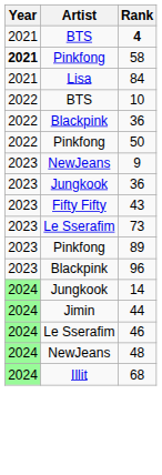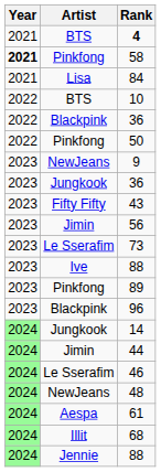+ row: 2023 | Jimin | 56
+ row: 2023 | Ive | 88
+ row: 2024 | Aespa | 61
+ row: 2024 | Jennie | 88
